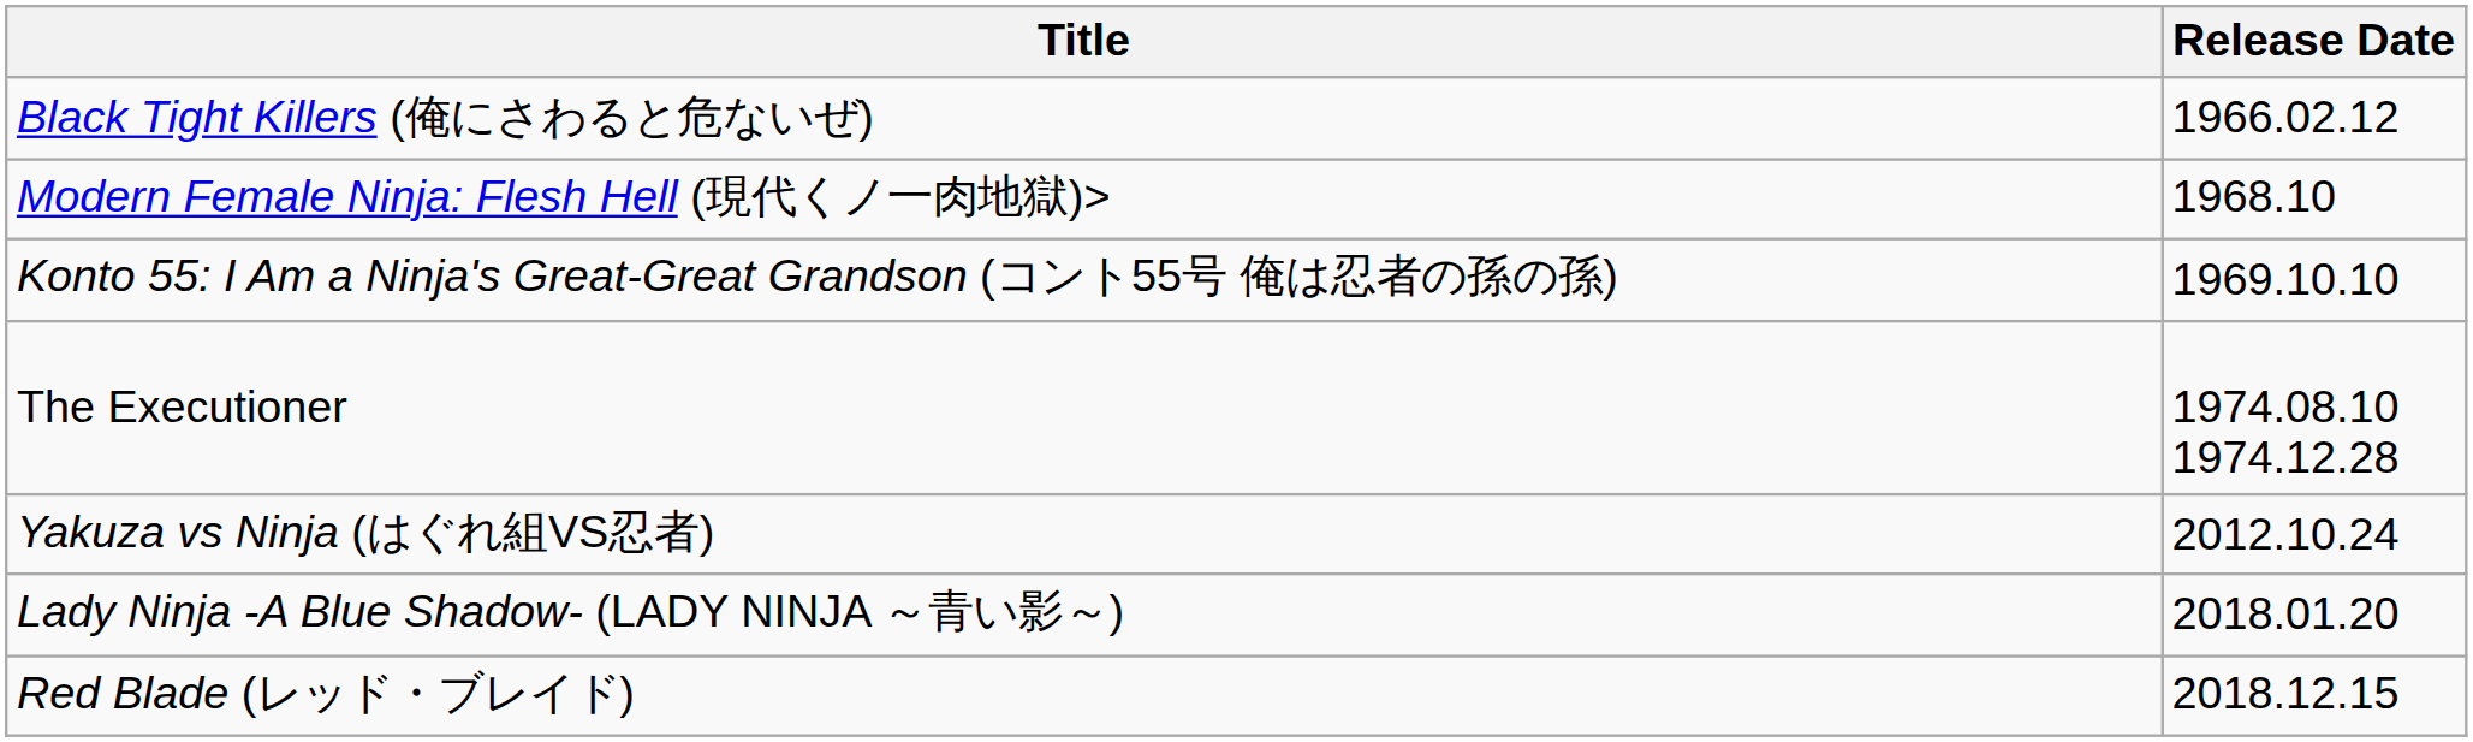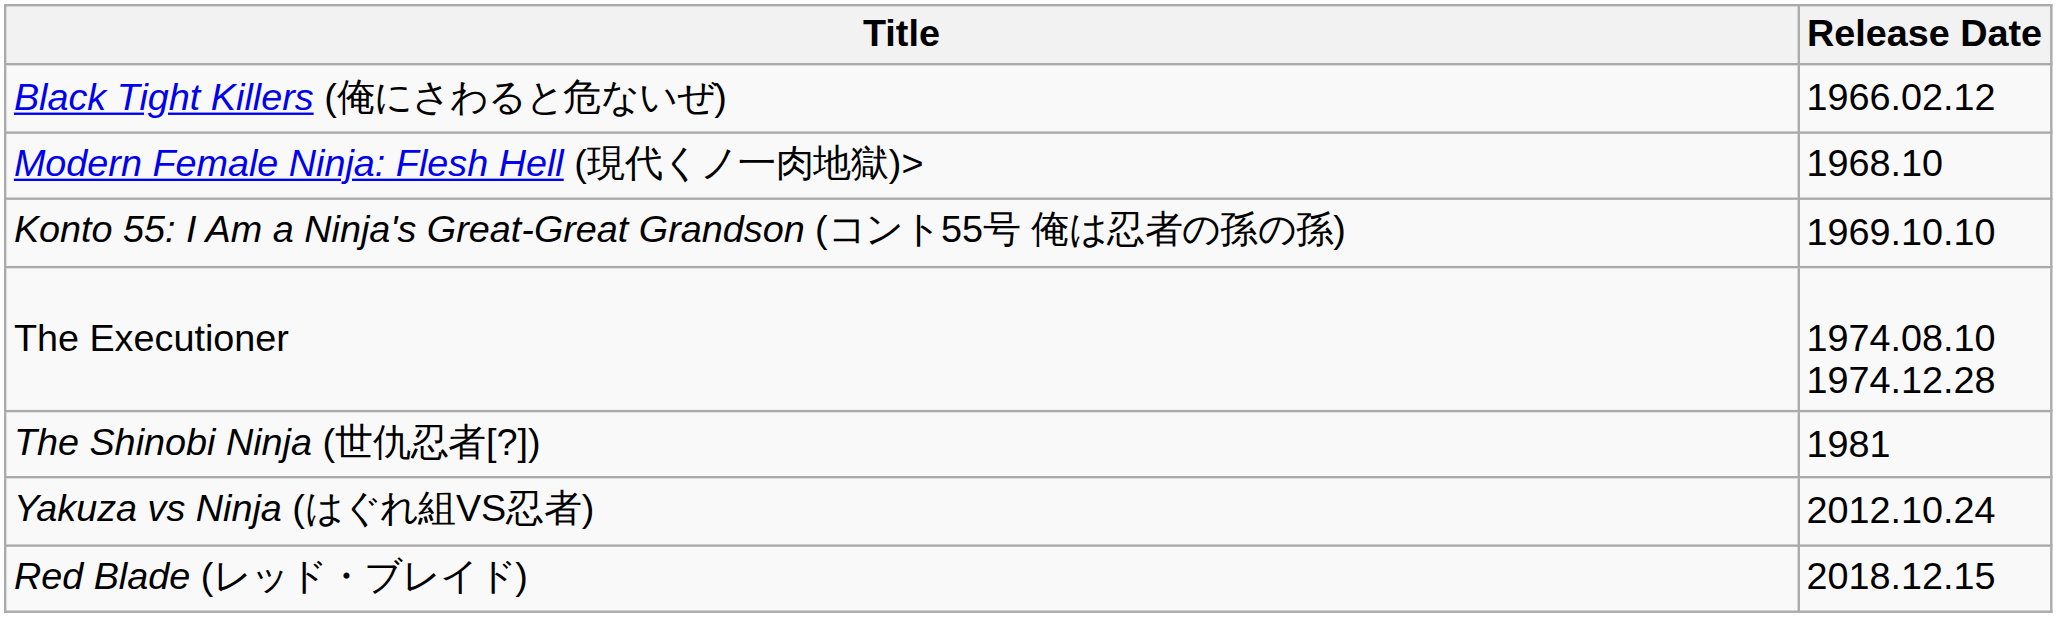+ row: The Shinobi Ninja (世仇忍者[?]) | 1981
- row: Lady Ninja -A Blue Shadow- (LADY NINJA ～青い影～) | 2018.01.20
